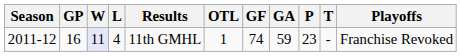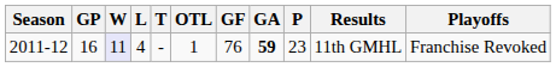columns swapped: T <-> Results
2011-12 | GF: 74 -> 76
2011-12 | GA: normal -> bold
